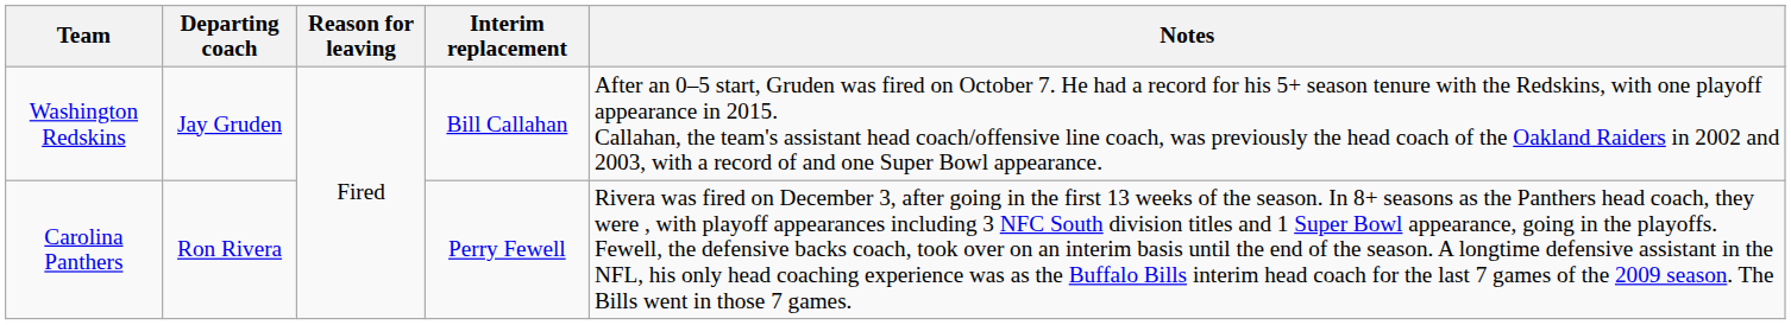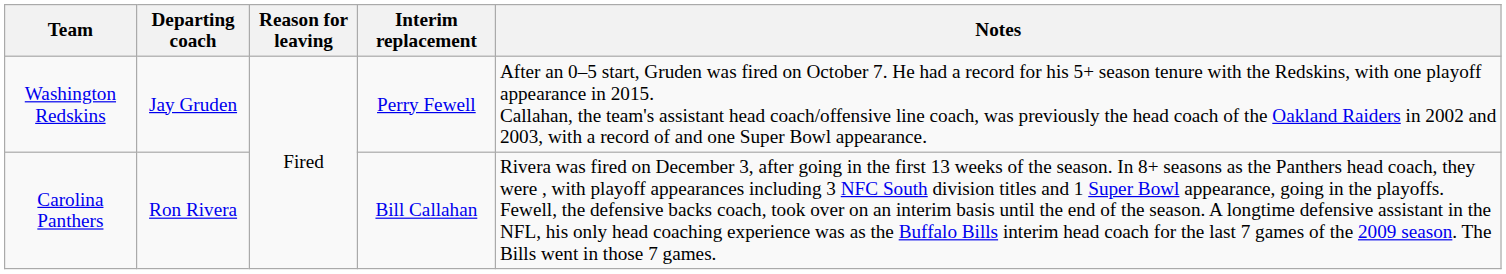Washington Redskins | Interim replacement: Bill Callahan -> Perry Fewell
Carolina Panthers | Interim replacement: Perry Fewell -> Bill Callahan
